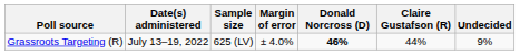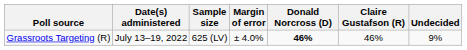Grassroots Targeting (R) | Claire Gustafson (R): 44% -> 46%
